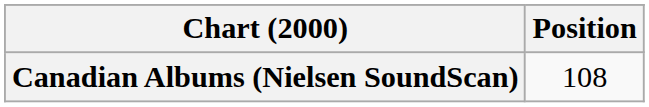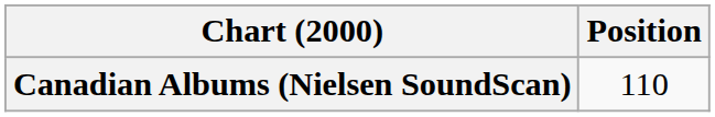Canadian Albums (Nielsen SoundScan) | Position: 108 -> 110
